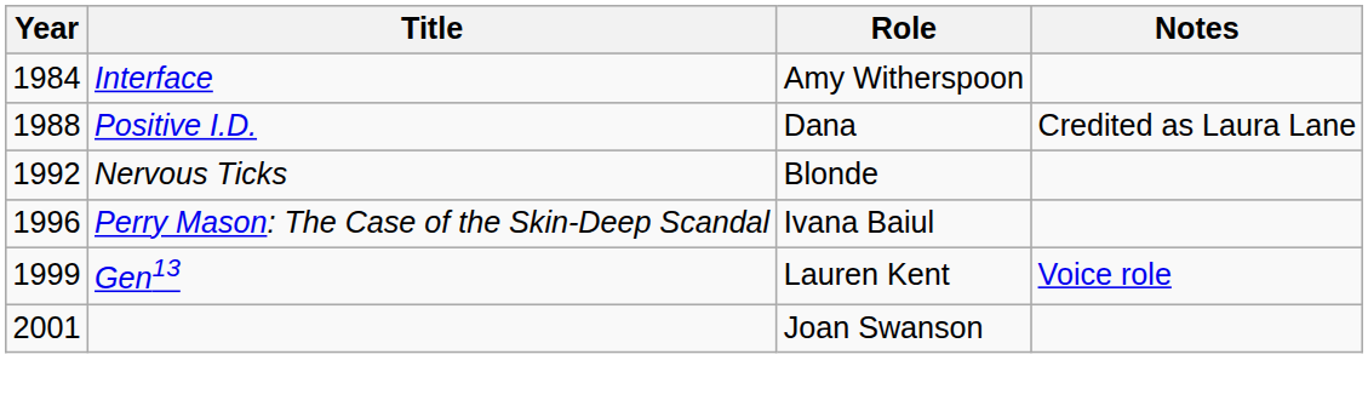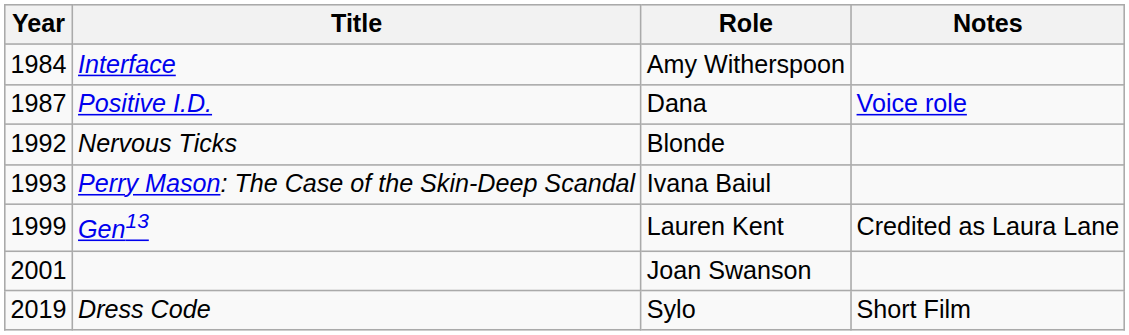Positive I.D. | Year: 1988 -> 1987
Positive I.D. | Notes: Credited as Laura Lane -> Voice role
Perry Mason: The Case of the Skin-Deep Scandal | Year: 1996 -> 1993
Gen13 | Notes: Voice role -> Credited as Laura Lane
+ row: 2019 | Dress Code | Sylo | Short Film
